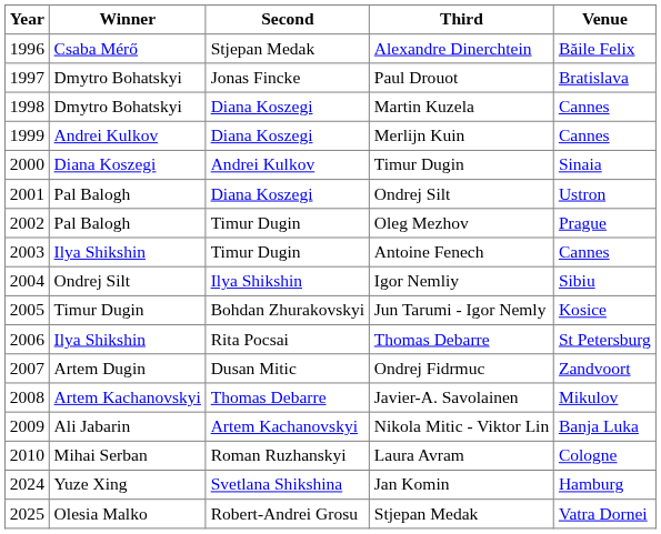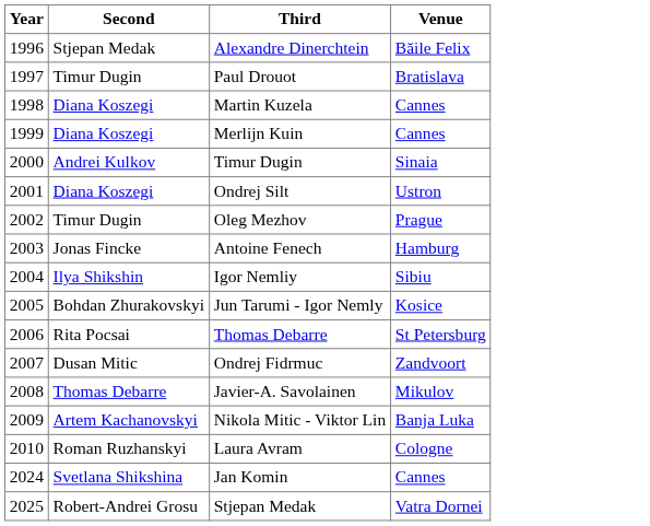- column: Winner | Csaba Mérő | Dmytro Bohatskyi | Dmytro Bohatskyi | Andrei Kulkov | Diana Koszegi | Pal Balogh | Pal Balogh | Ilya Shikshin | Ondrej Silt | Timur Dugin | Ilya Shikshin | Artem Dugin | Artem Kachanovskyi | Ali Jabarin | Mihai Serban | Yuze Xing | Olesia Malko
Paul Drouot | Second: Jonas Fincke -> Timur Dugin
Antoine Fenech | Second: Timur Dugin -> Jonas Fincke
Antoine Fenech | Venue: Cannes -> Hamburg
Jan Komin | Venue: Hamburg -> Cannes
